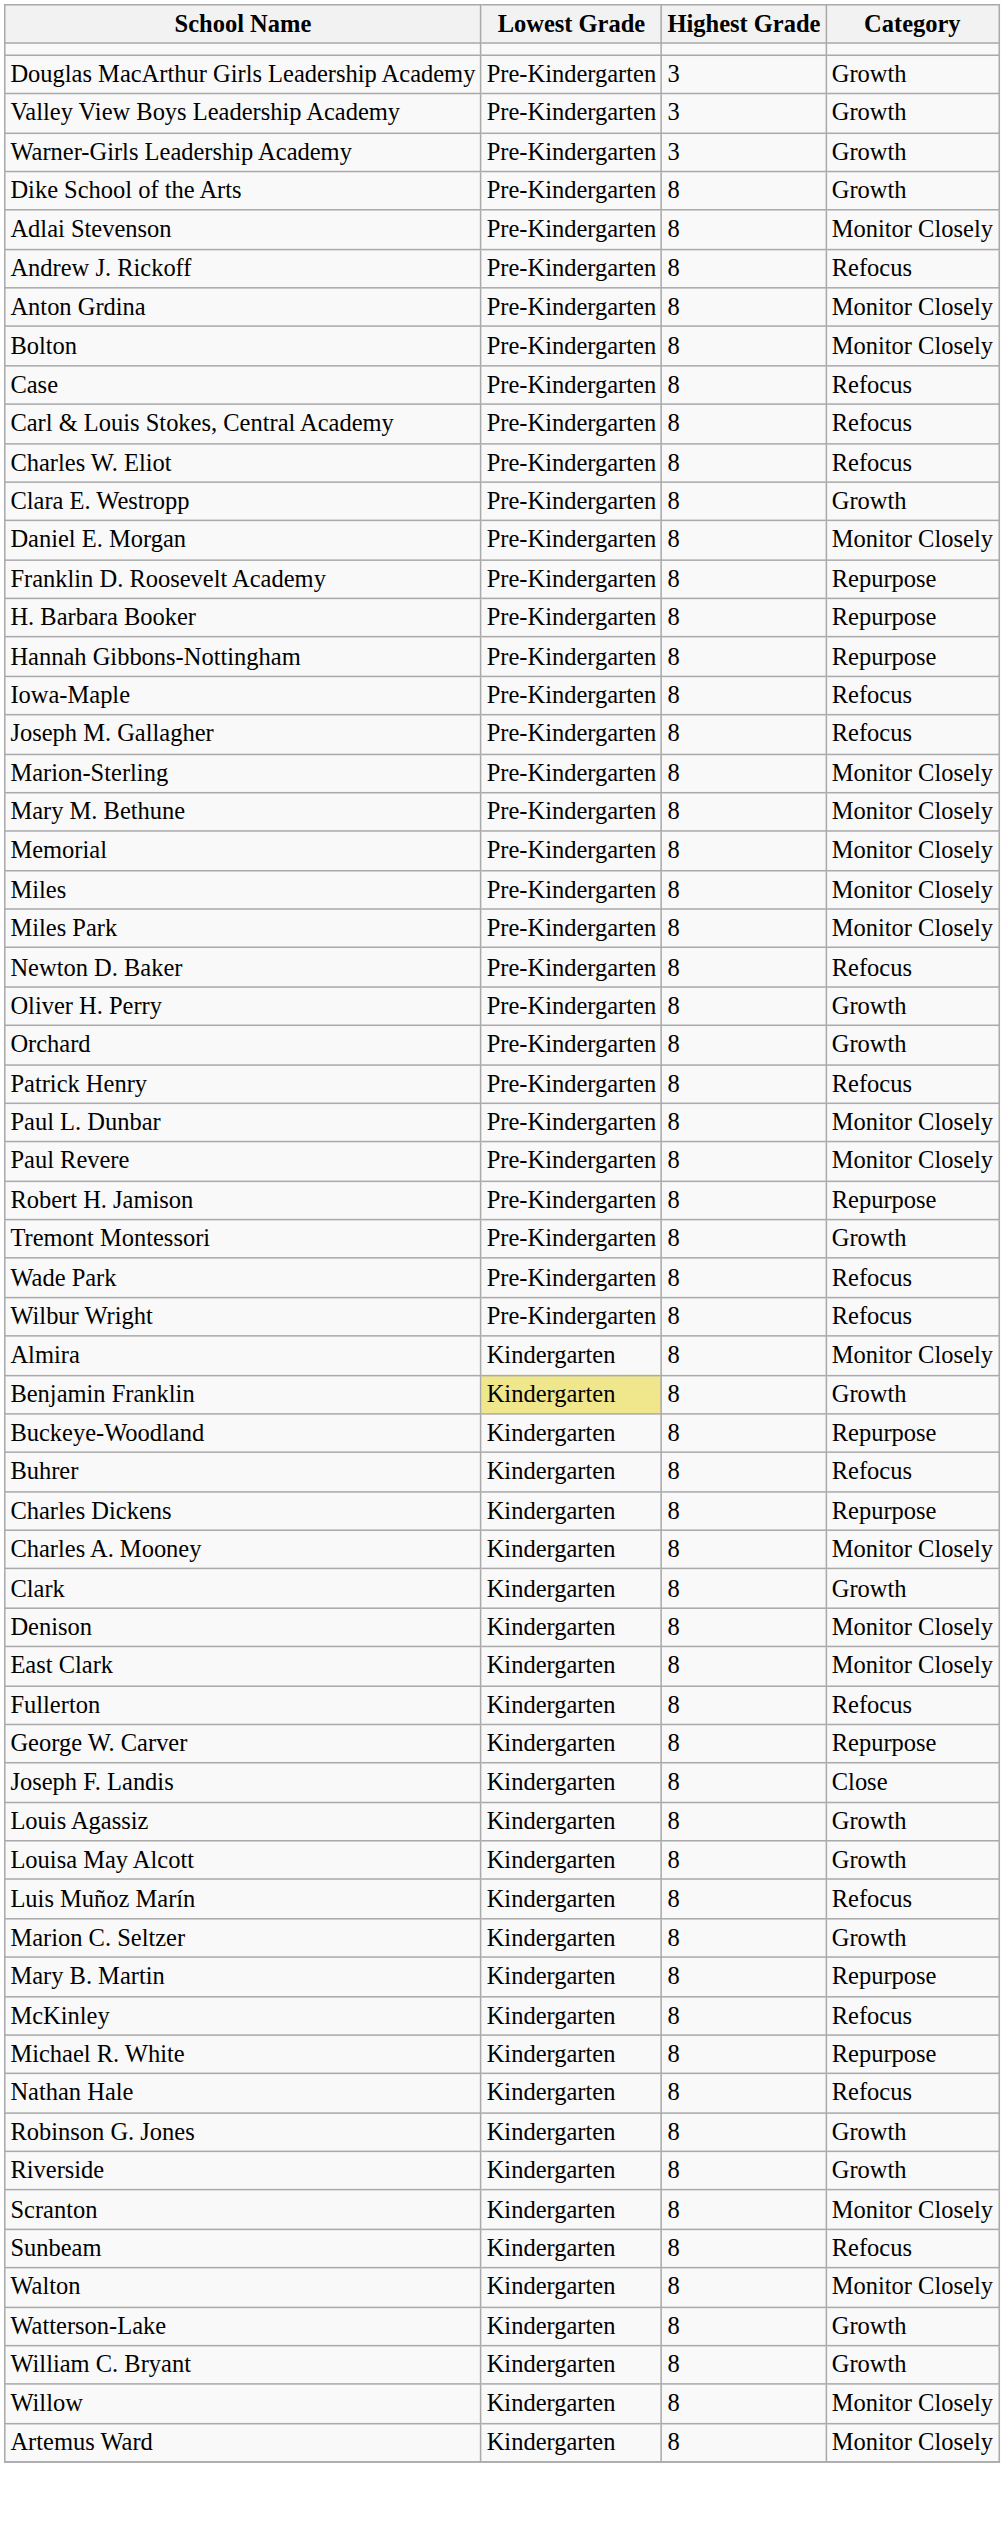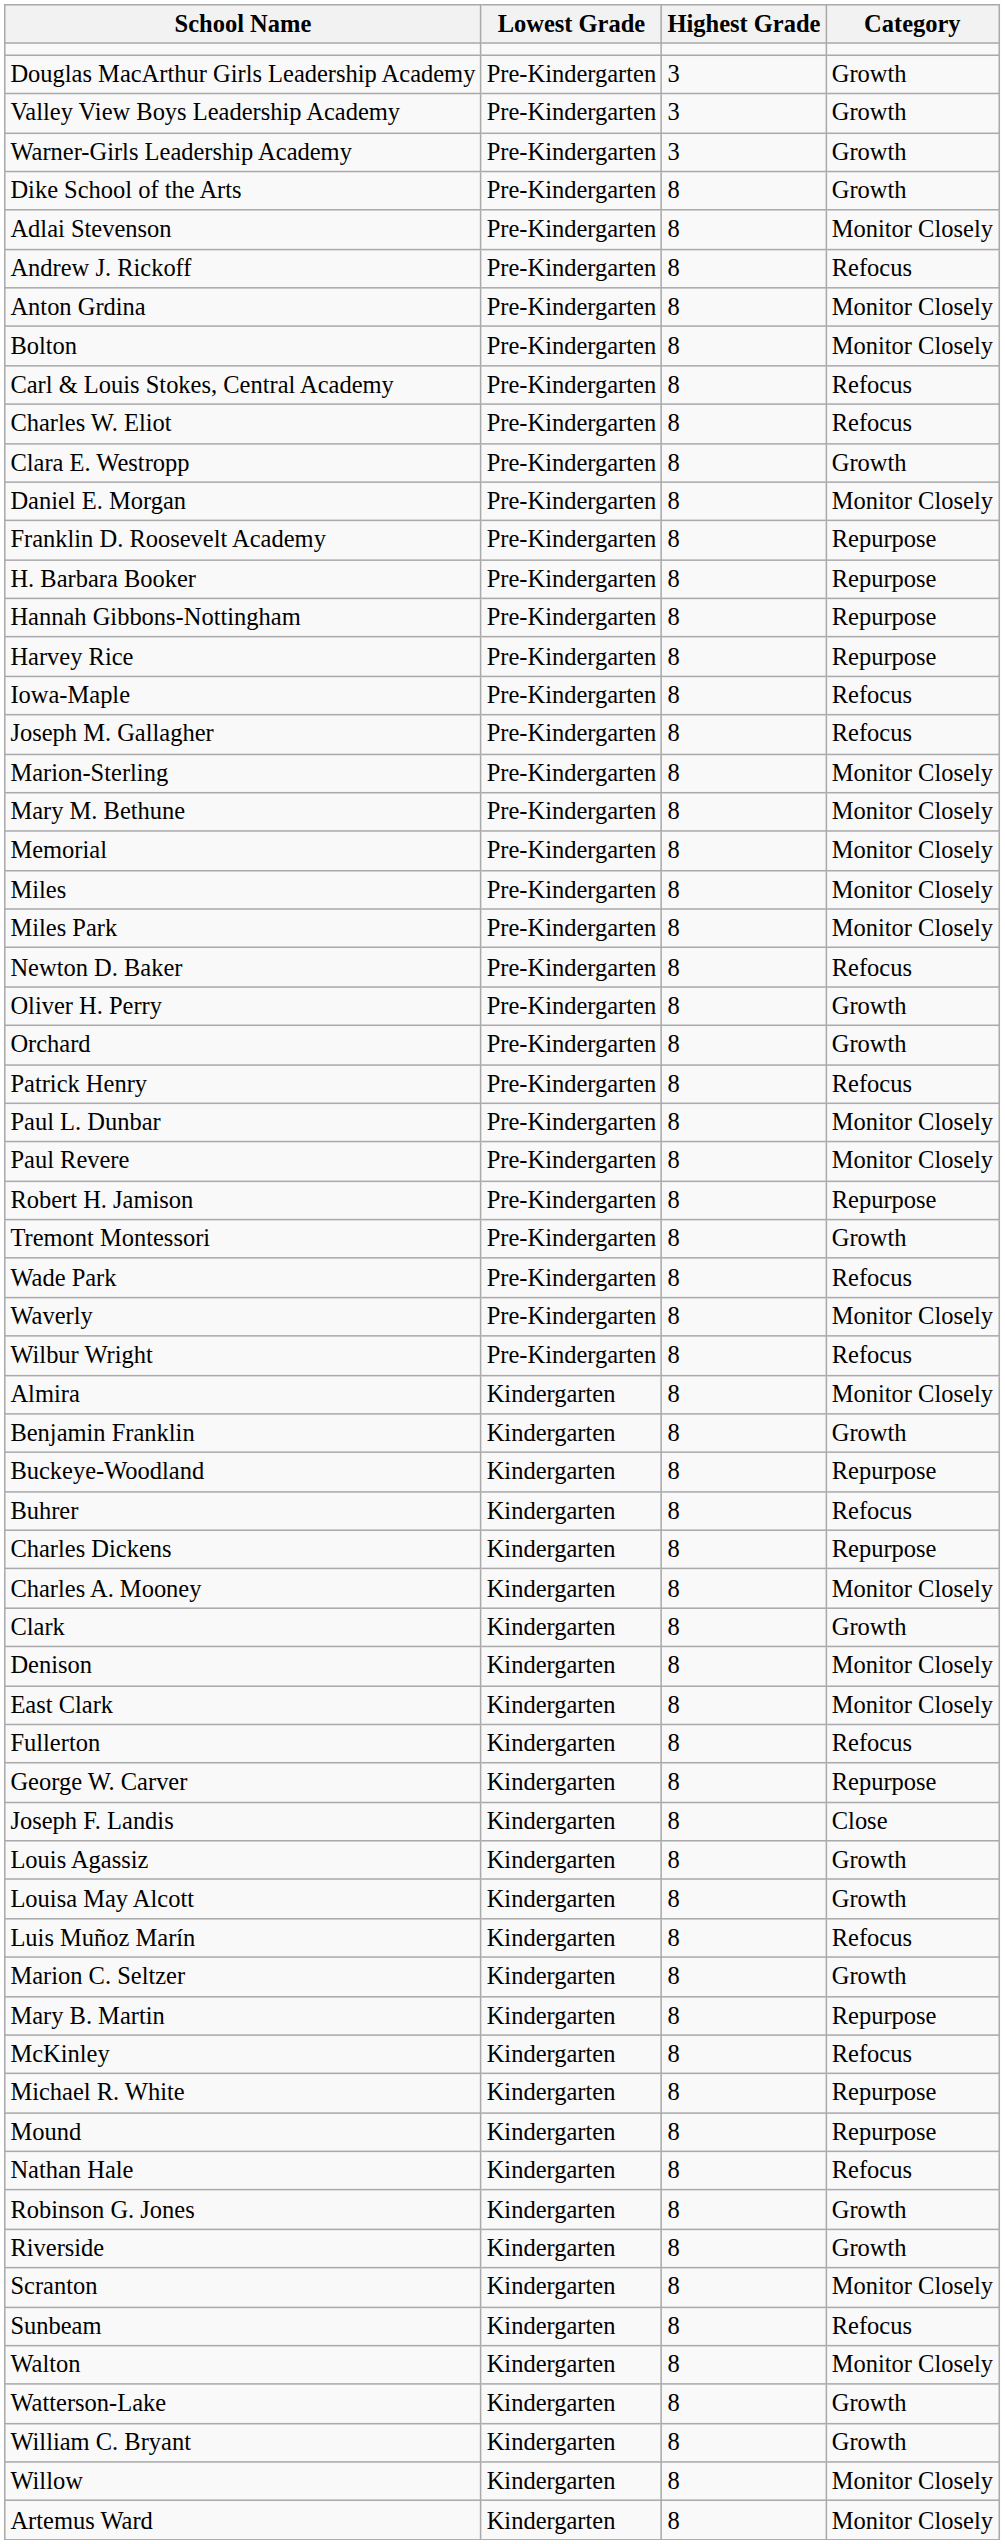- row: Case | Pre-Kindergarten | 8 | Refocus
+ row: Harvey Rice | Pre-Kindergarten | 8 | Repurpose
+ row: Waverly | Pre-Kindergarten | 8 | Monitor Closely
Benjamin Franklin | Lowest Grade: khaki background -> no background
+ row: Mound | Kindergarten | 8 | Repurpose
